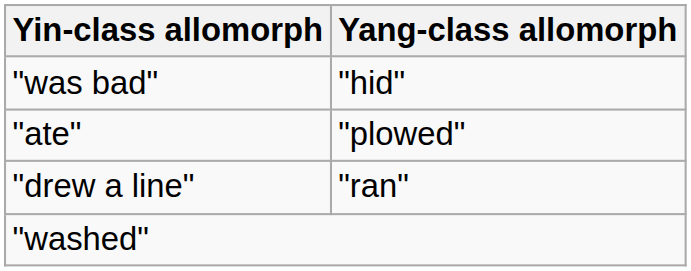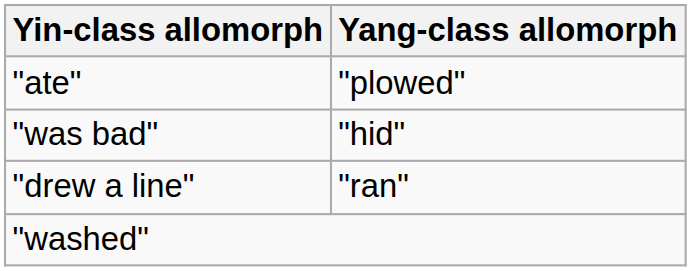rows swapped: "ate" <-> "was bad"
